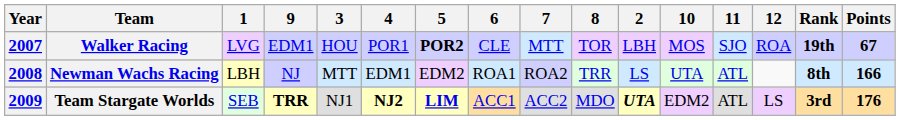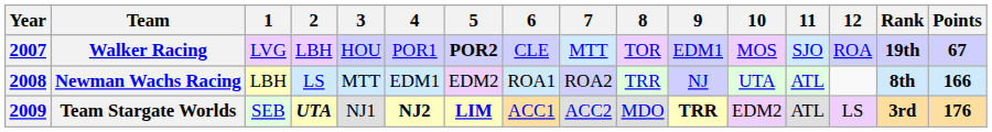columns swapped: 2 <-> 9
